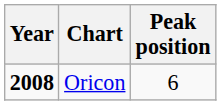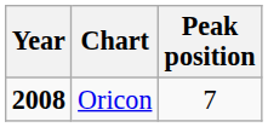Oricon | Peak position: 6 -> 7
